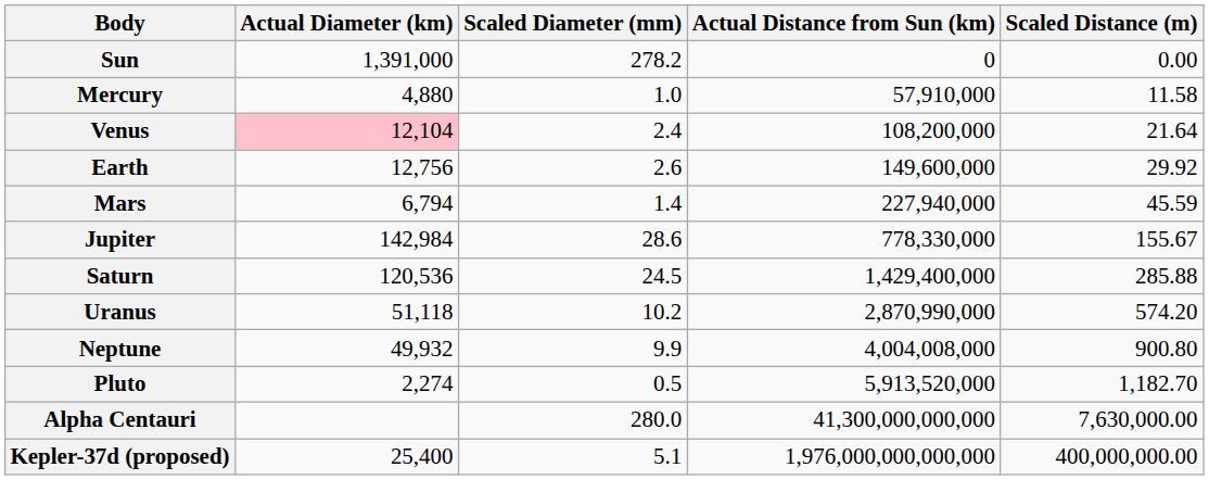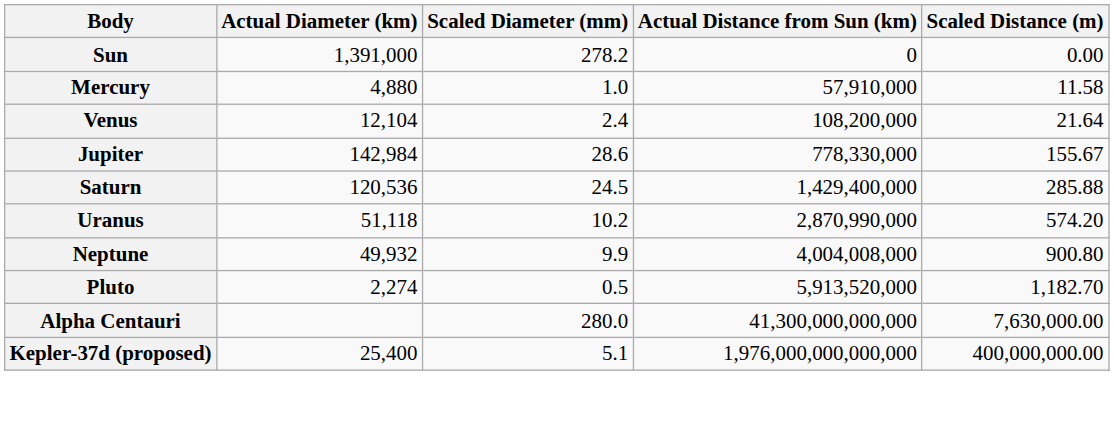Venus | Actual Diameter (km): pink background -> no background
- row: Earth | 12,756 | 2.6 | 149,600,000 | 29.92
- row: Mars | 6,794 | 1.4 | 227,940,000 | 45.59
